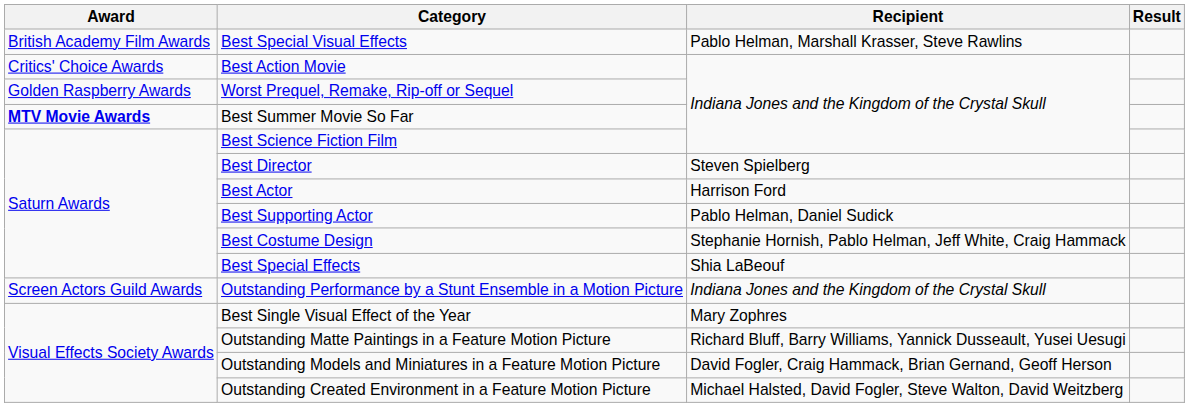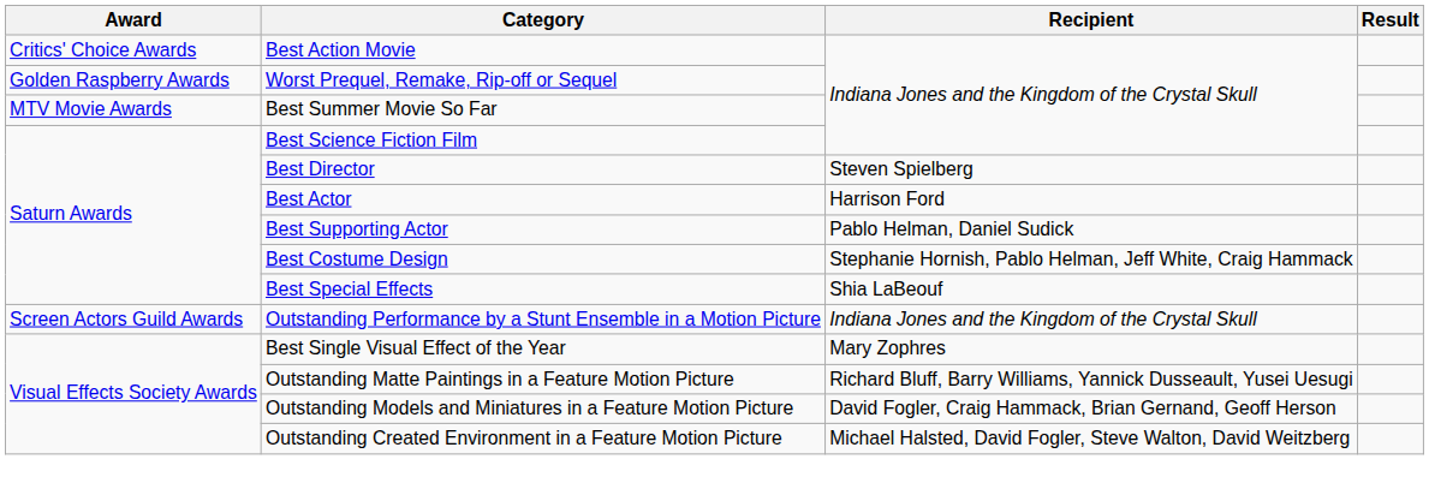- row: British Academy Film Awards | Best Special Visual Effects | Pablo Helman, Marshall Krasser, Steve Rawlins
Best Summer Movie So Far | Award: bold -> normal
